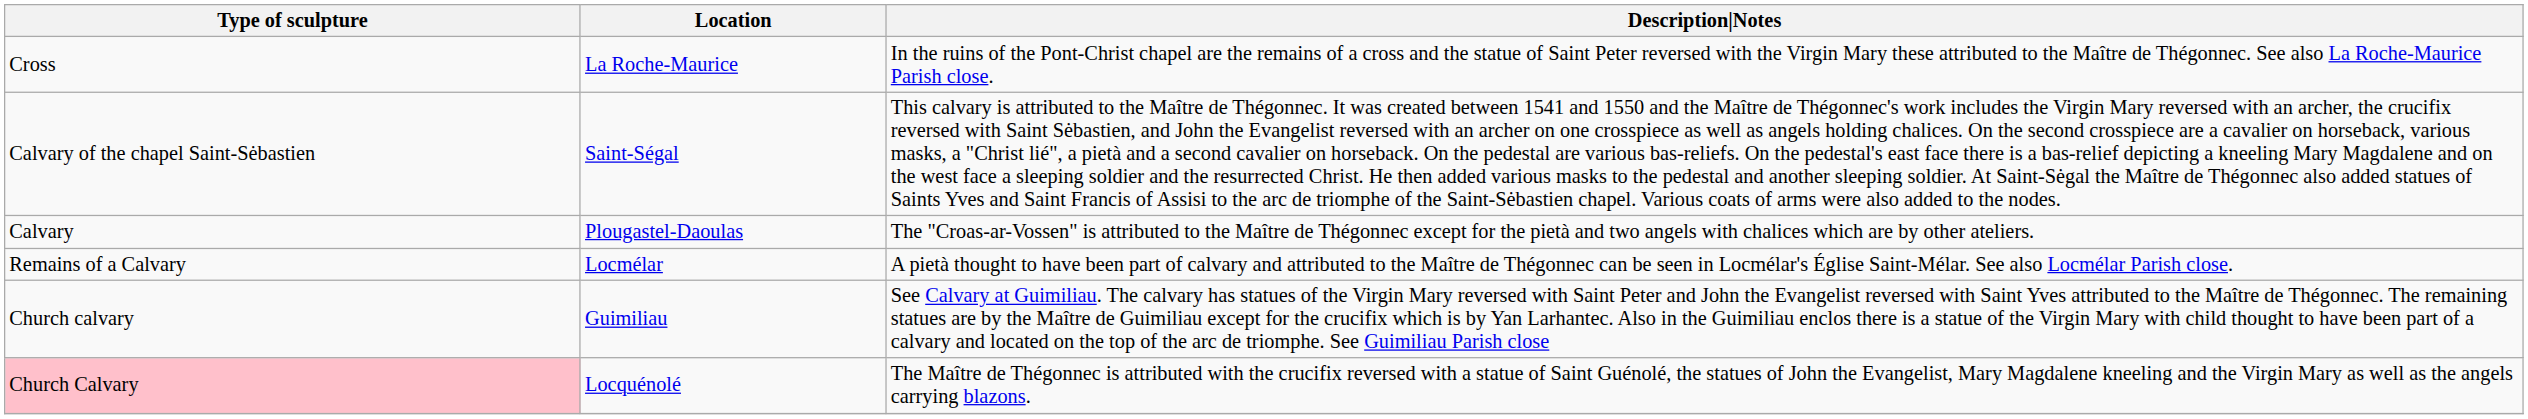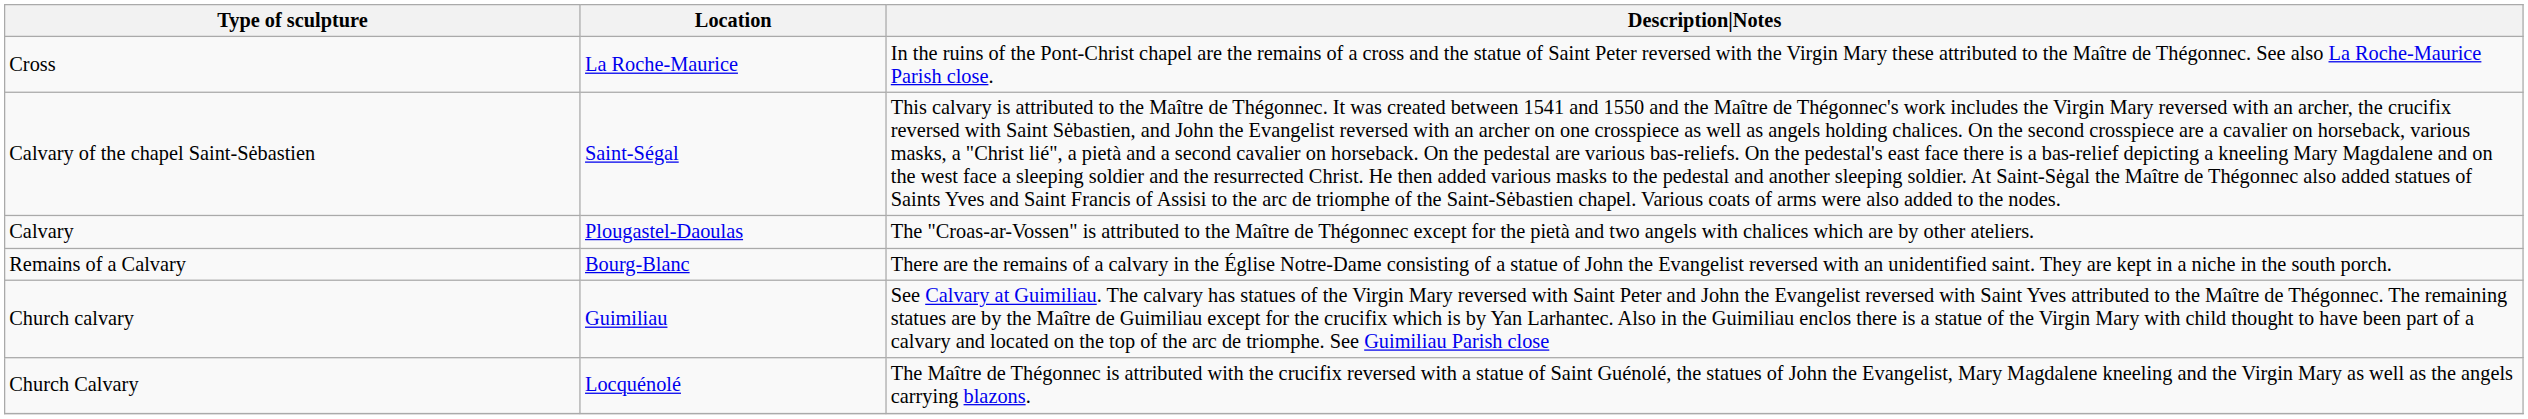- row: Remains of a Calvary | Locmélar | A pietà thought to have been part of calvary and attributed to the Maître de Thégonnec can be seen in Locmélar's Église Saint-Mélar. See also Locmélar Parish close.
+ row: Remains of a Calvary | Bourg-Blanc | There are the remains of a calvary in the Église Notre-Dame consisting of a statue of John the Evangelist reversed with an unidentified saint. They are kept in a niche in the south porch.
Locquénolé | Type of sculpture: pink background -> no background
